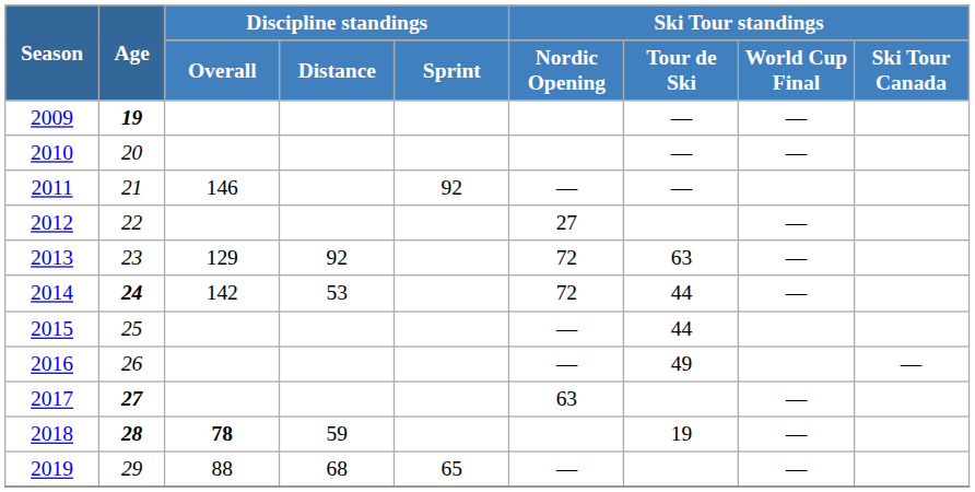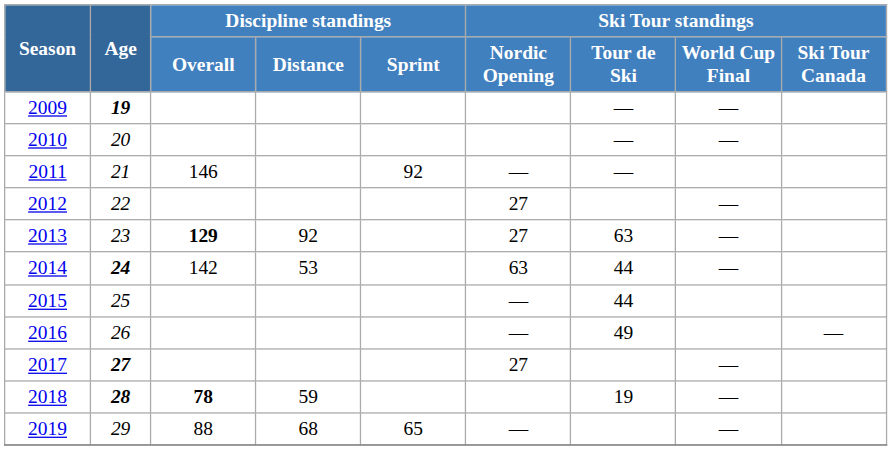2013 | Discipline standings / Overall: normal -> bold
2013 | Ski Tour standings / Nordic Opening: 72 -> 27
2014 | Ski Tour standings / Nordic Opening: 72 -> 63
2017 | Ski Tour standings / Nordic Opening: 63 -> 27
